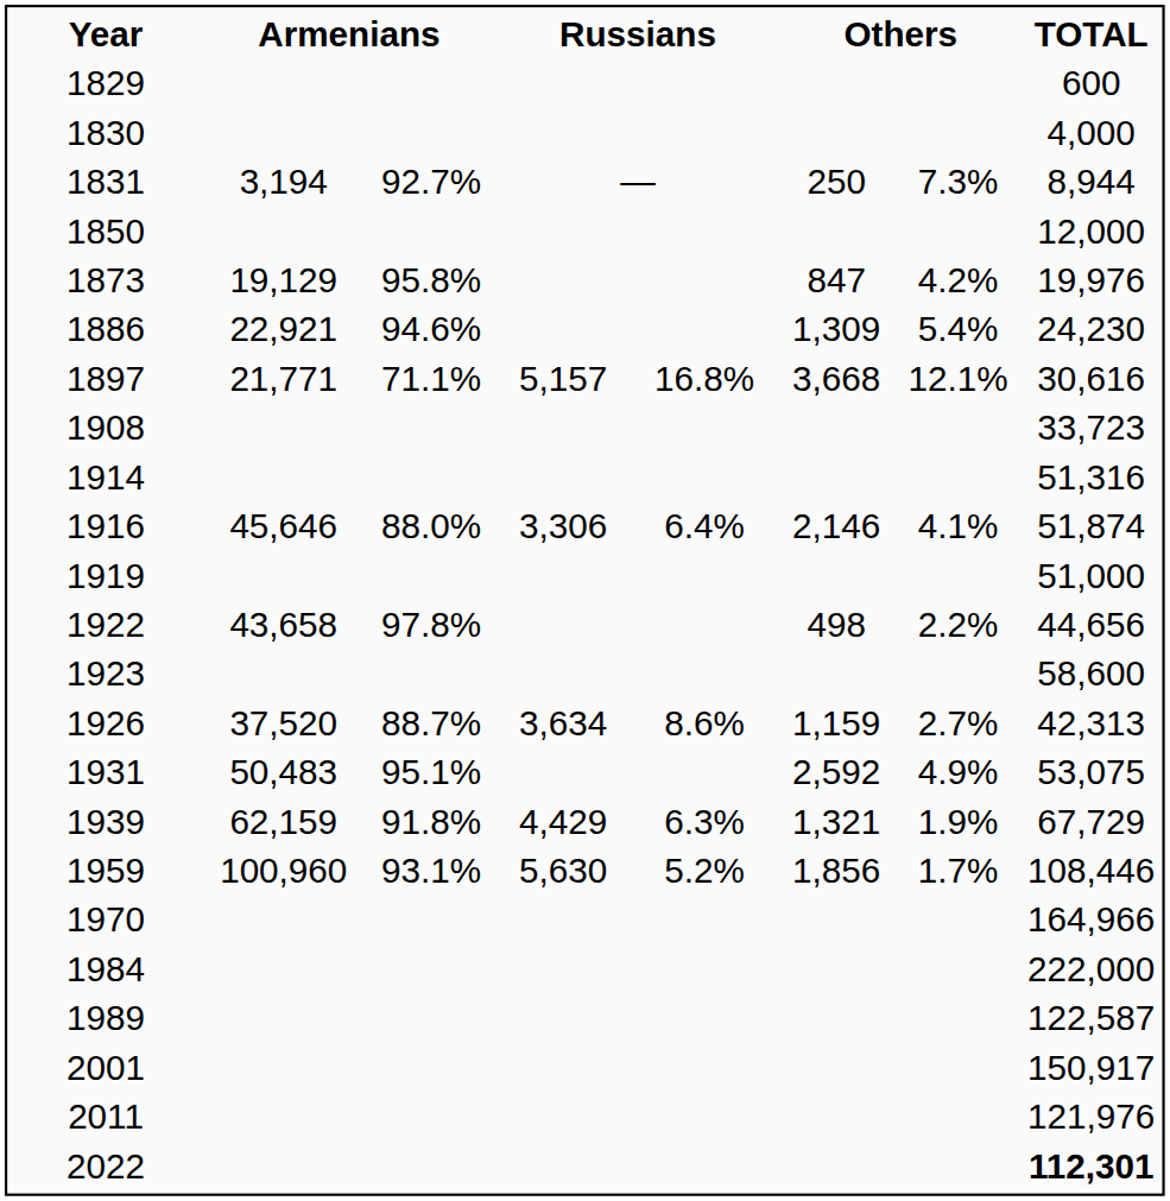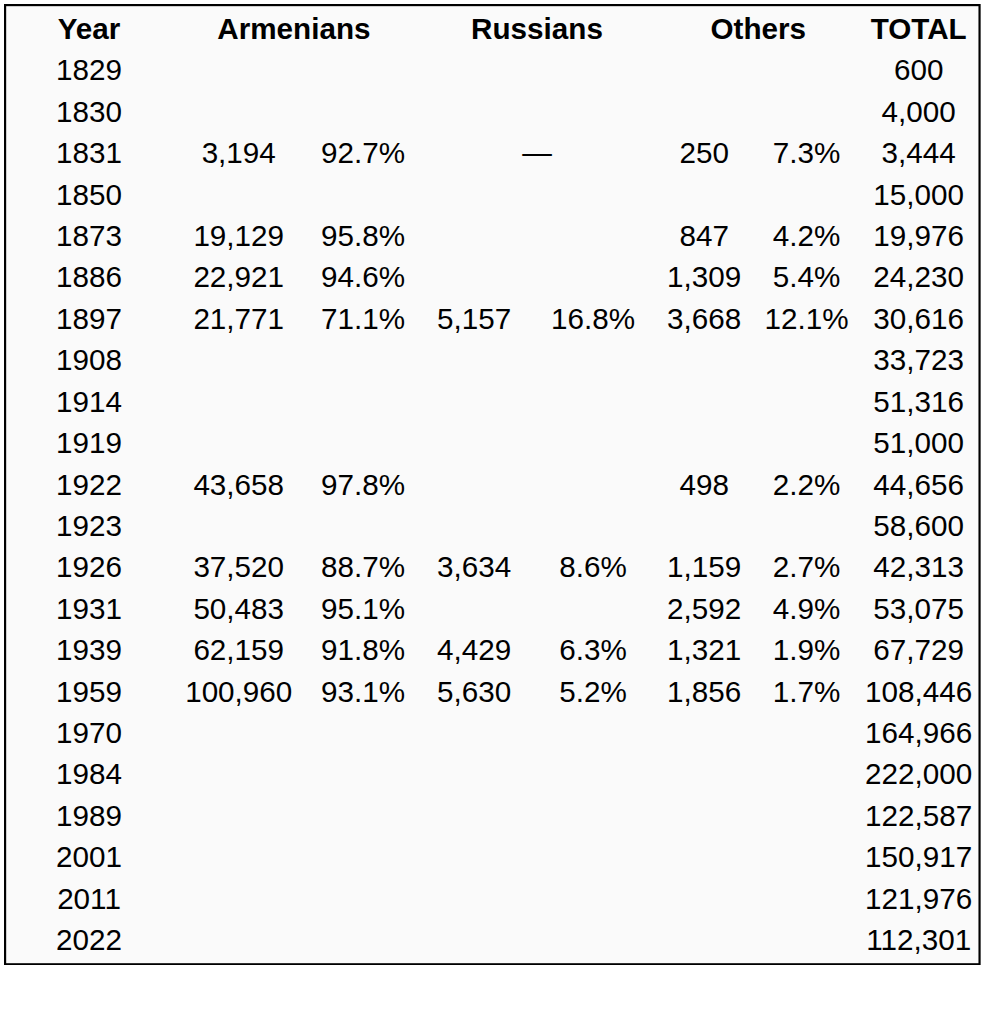1831 | TOTAL: 8,944 -> 3,444
1850 | TOTAL: 12,000 -> 15,000
- row: 1916 | 45,646 | 88.0% | 3,306 | 6.4% | 2,146 | 4.1% | 51,874
2022 | TOTAL: bold -> normal
